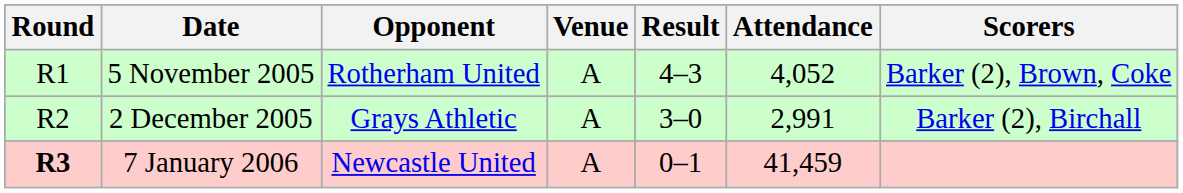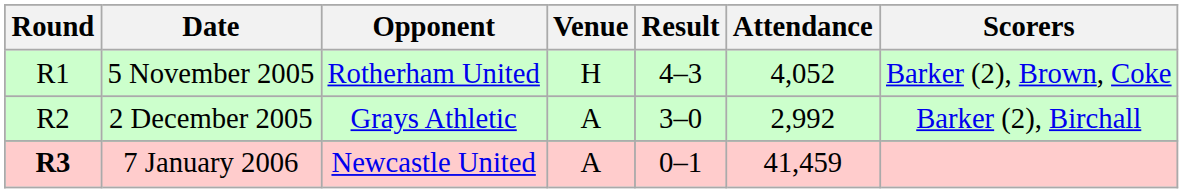5 November 2005 | Venue: A -> H
2 December 2005 | Attendance: 2,991 -> 2,992
